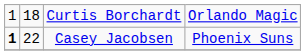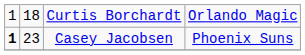Casey Jacobsen | column 2: 22 -> 23
